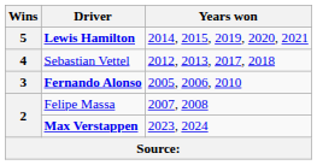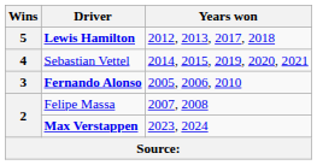Lewis Hamilton | Years won: 2014, 2015, 2019, 2020, 2021 -> 2012, 2013, 2017, 2018
Sebastian Vettel | Years won: 2012, 2013, 2017, 2018 -> 2014, 2015, 2019, 2020, 2021
